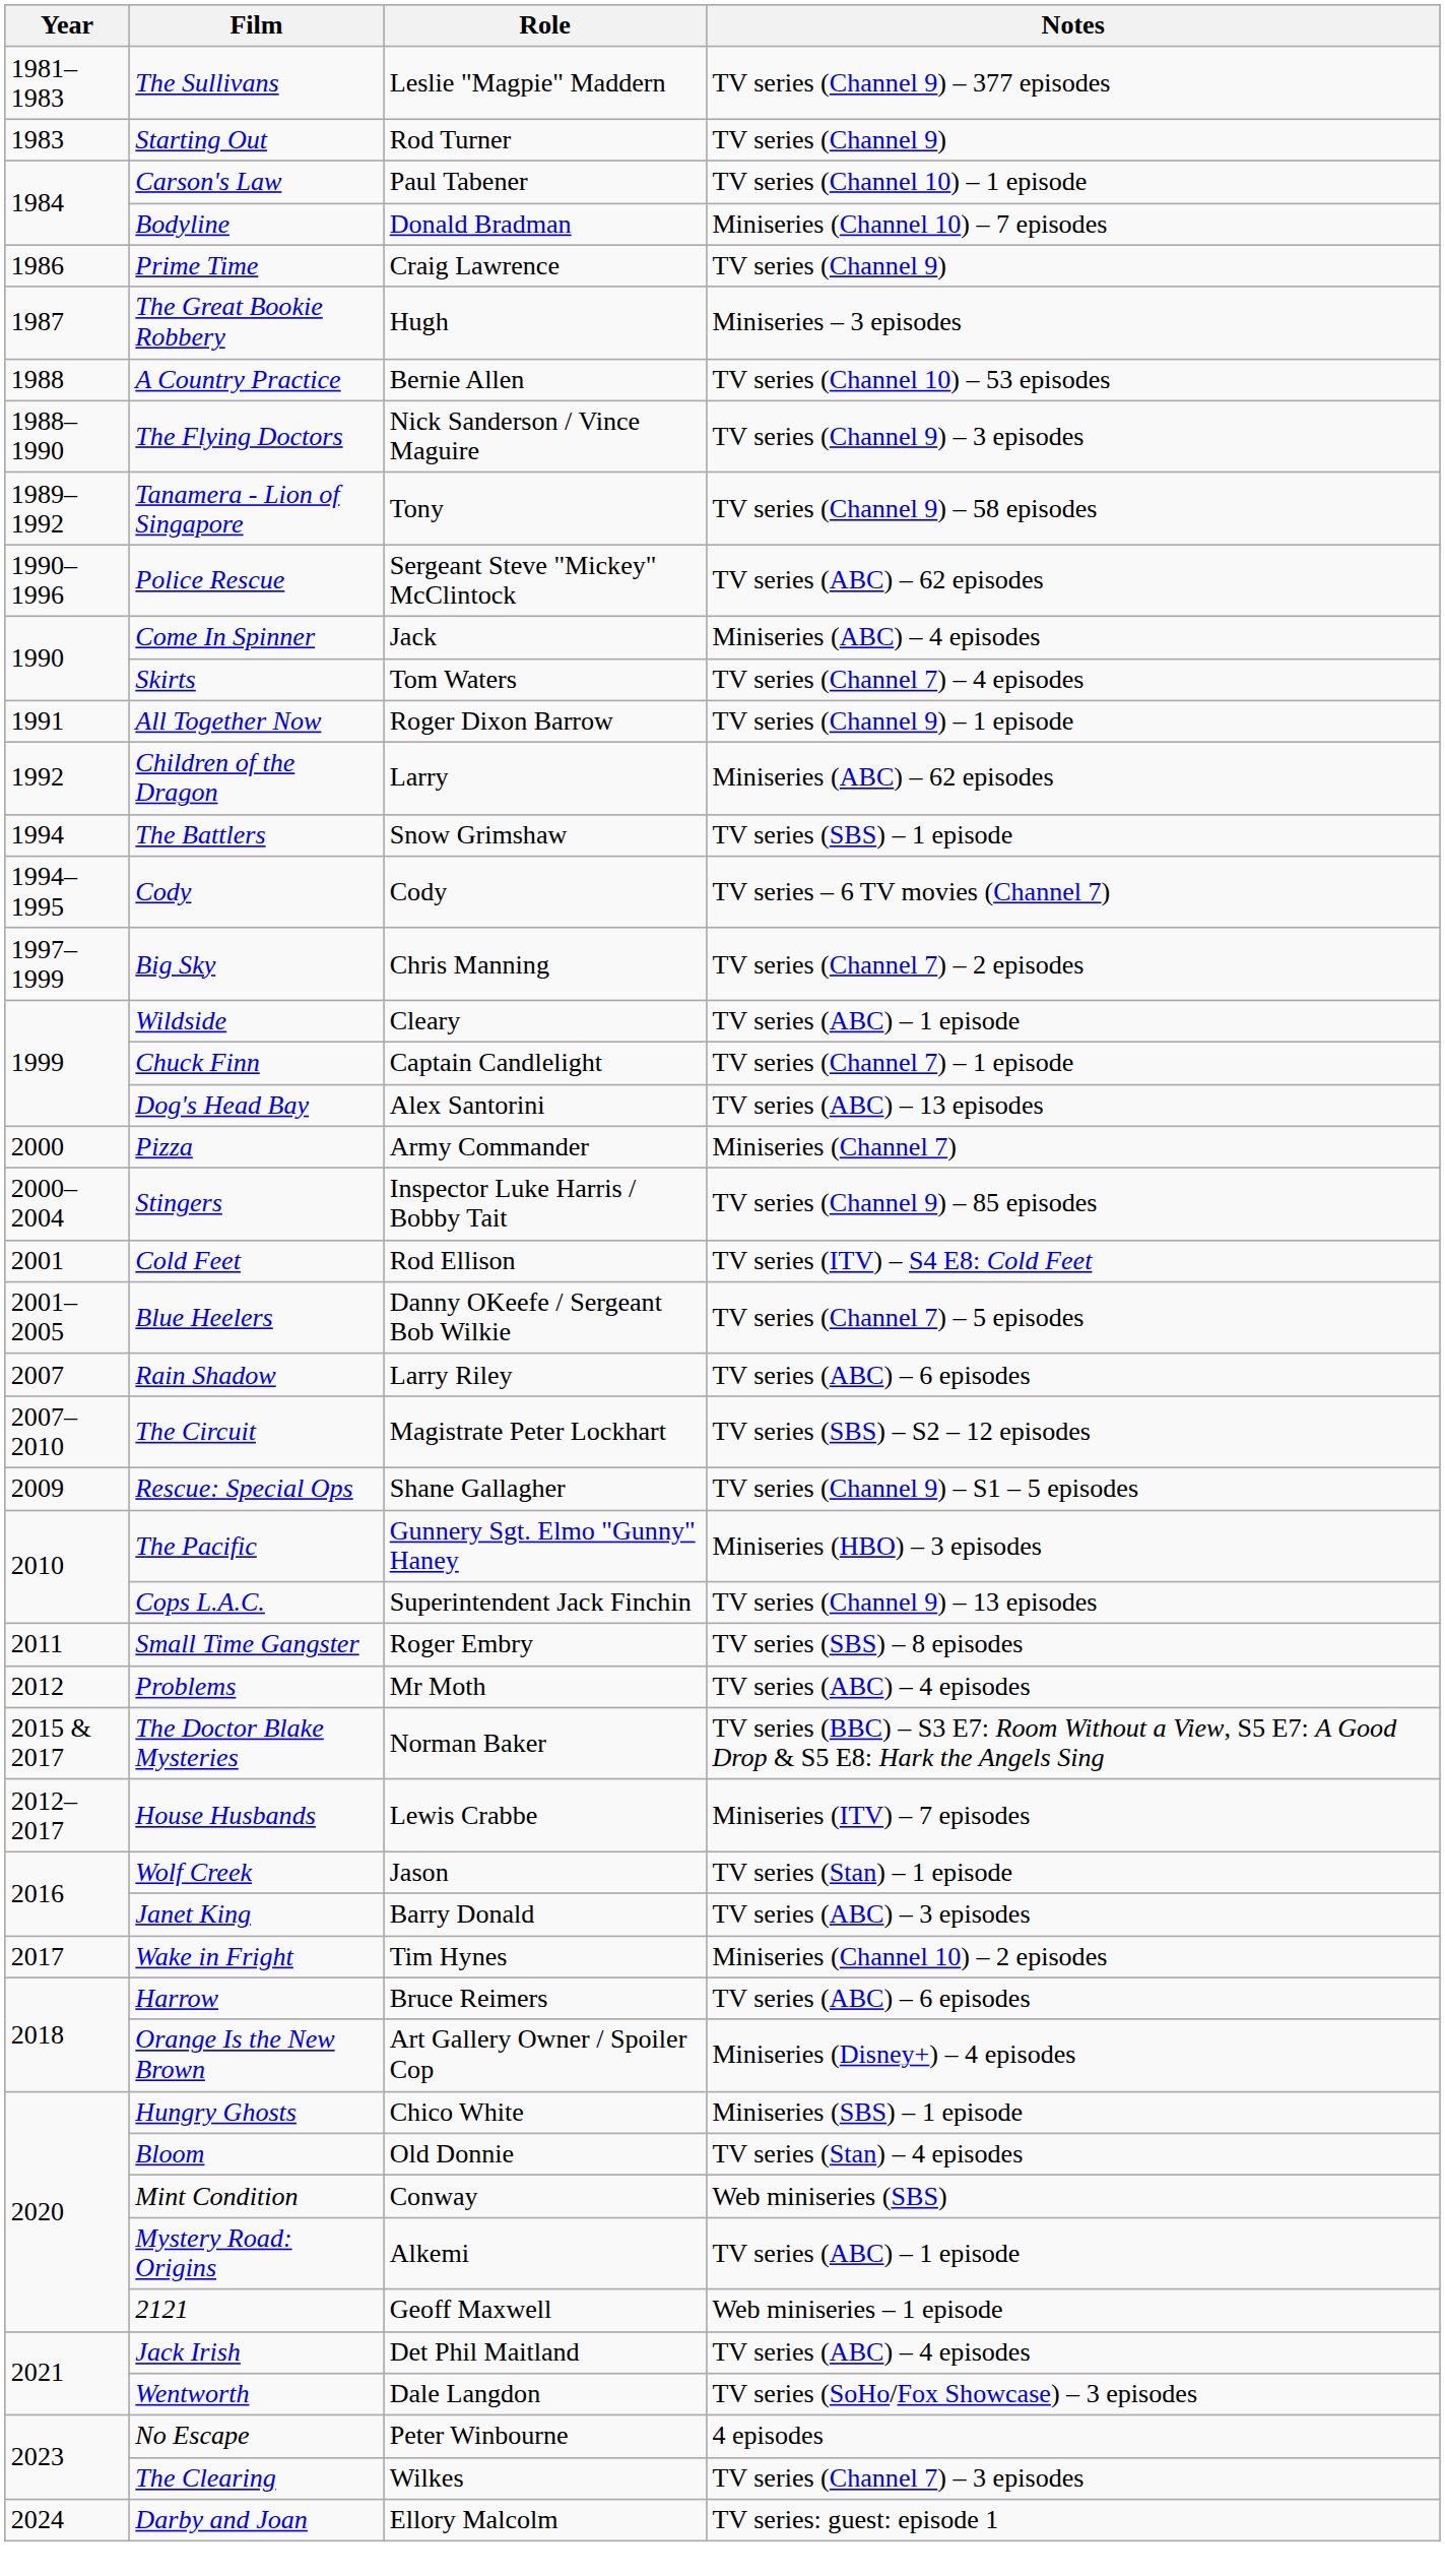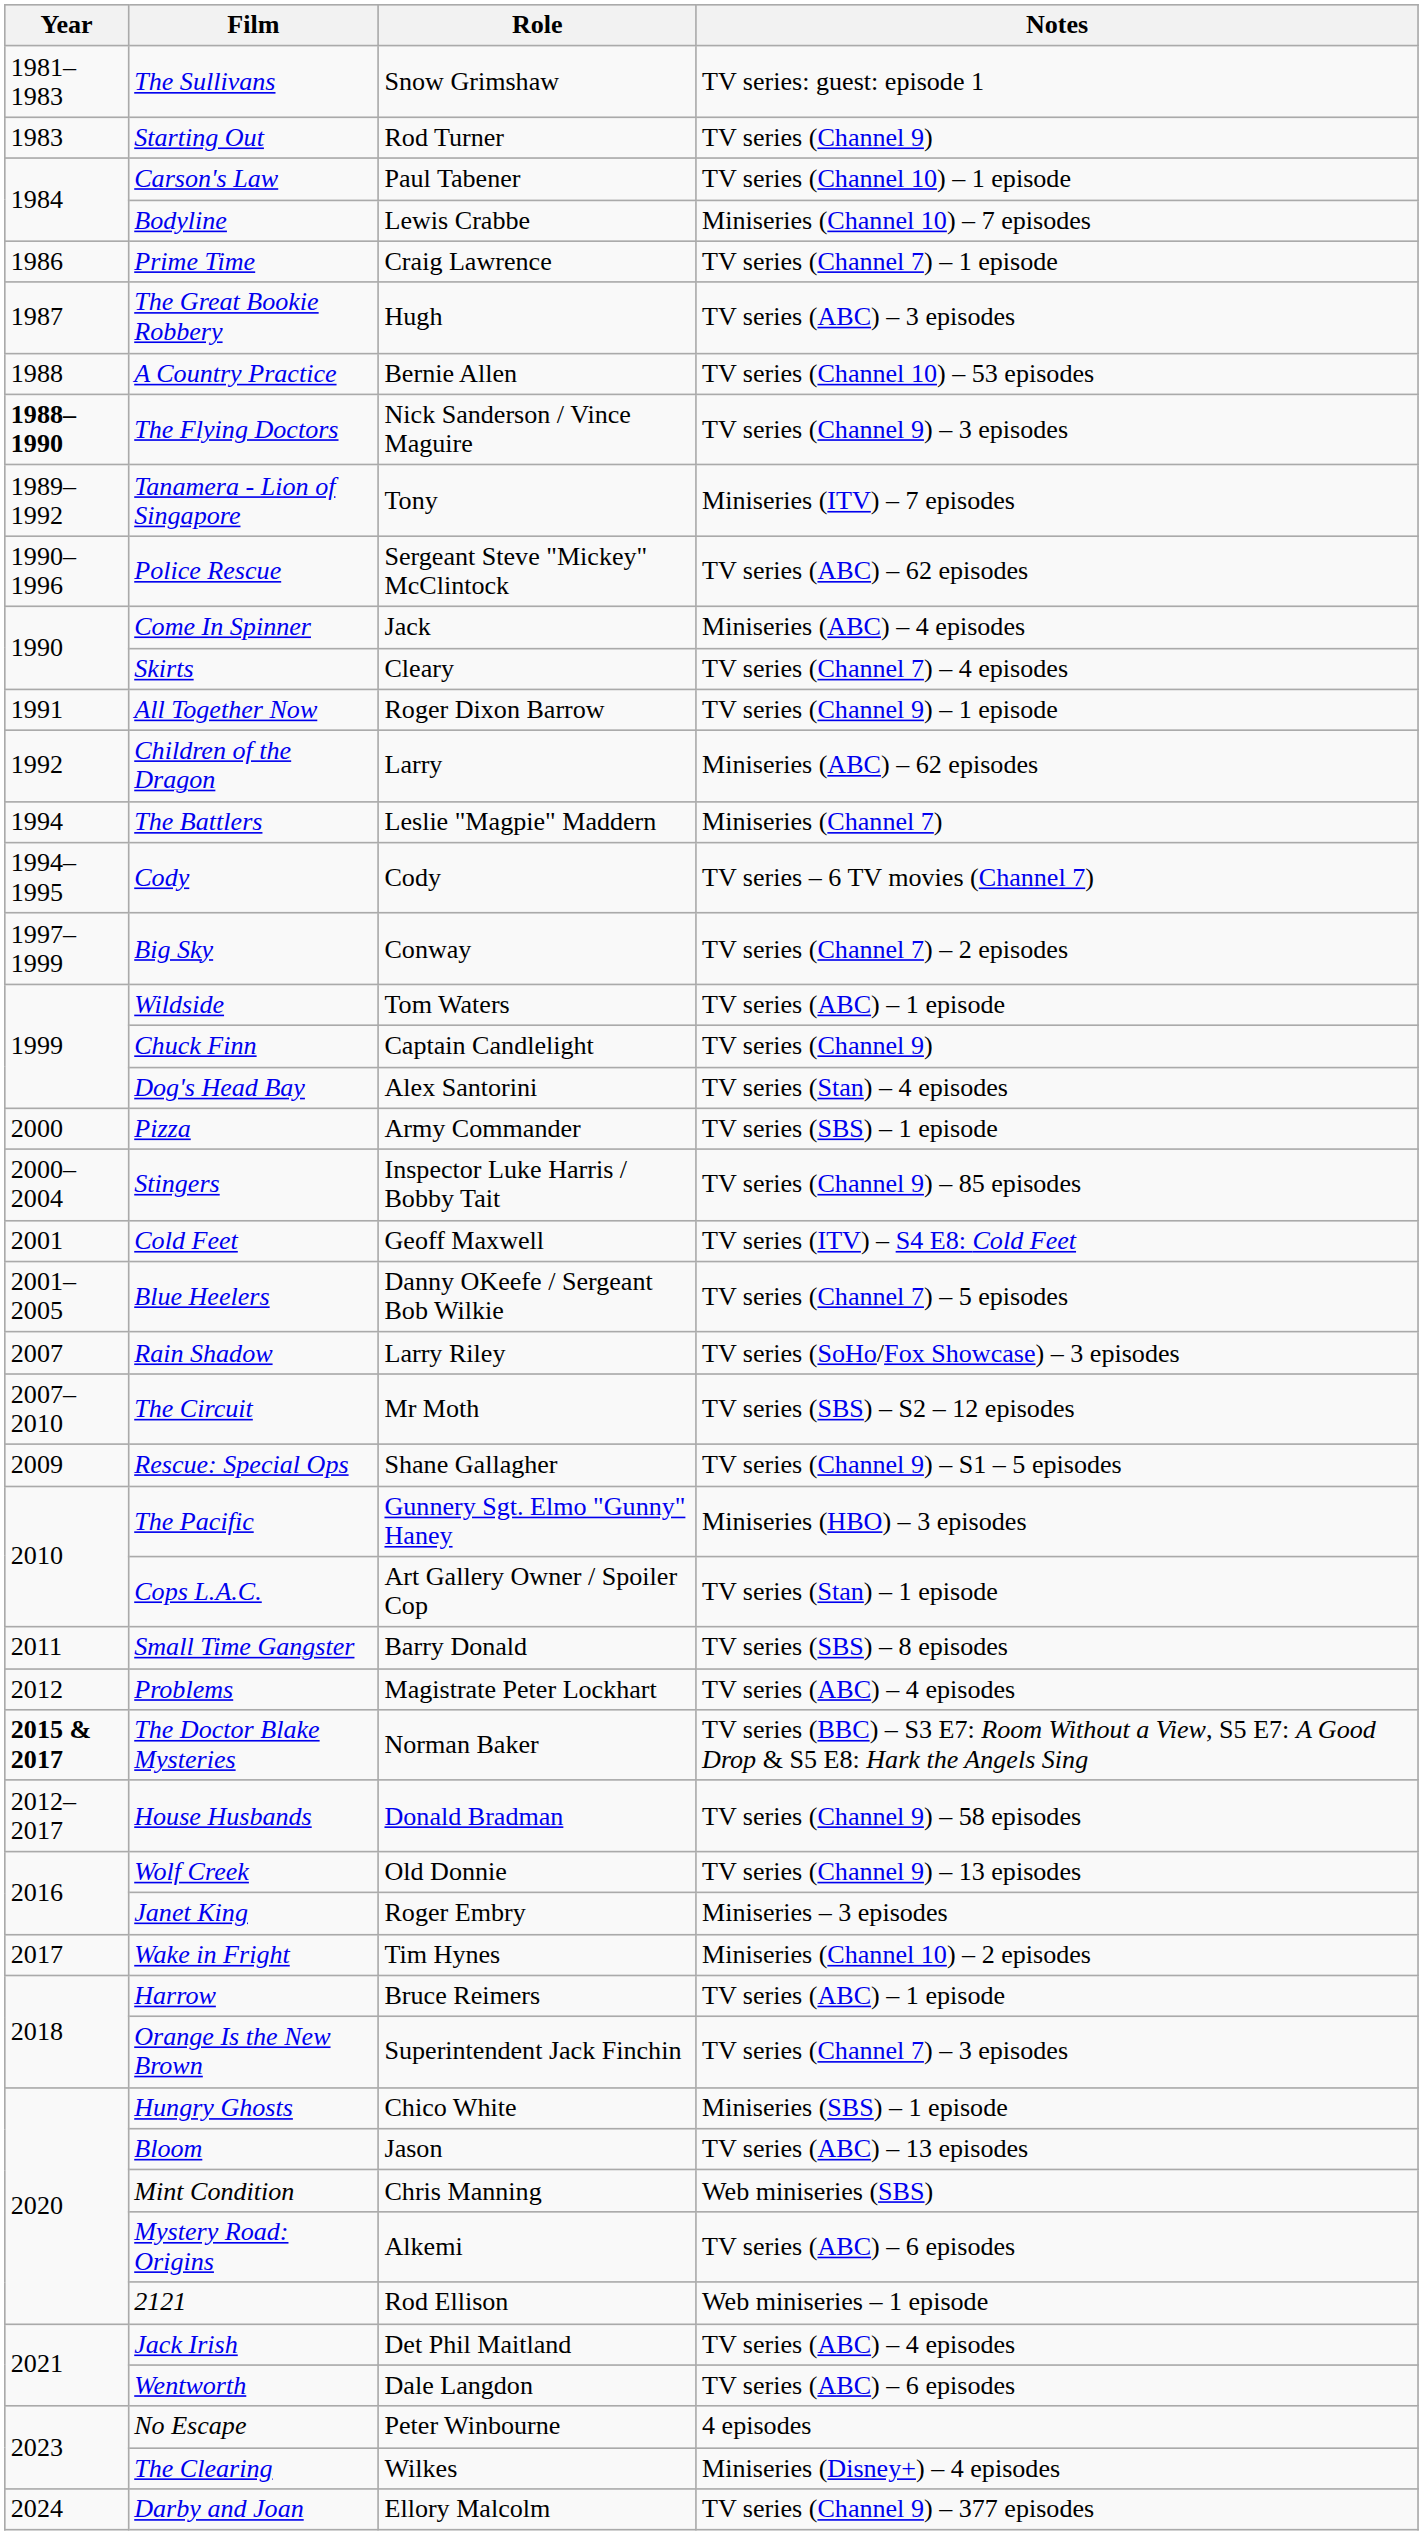The Sullivans | Role: Leslie "Magpie" Maddern -> Snow Grimshaw
The Sullivans | Notes: TV series (Channel 9) – 377 episodes -> TV series: guest: episode 1
Bodyline | Role: Donald Bradman -> Lewis Crabbe
Prime Time | Notes: TV series (Channel 9) -> TV series (Channel 7) – 1 episode
The Great Bookie Robbery | Notes: Miniseries – 3 episodes -> TV series (ABC) – 3 episodes
The Flying Doctors | Year: normal -> bold
Tanamera - Lion of Singapore | Notes: TV series (Channel 9) – 58 episodes -> Miniseries (ITV) – 7 episodes
Skirts | Role: Tom Waters -> Cleary
The Battlers | Role: Snow Grimshaw -> Leslie "Magpie" Maddern
The Battlers | Notes: TV series (SBS) – 1 episode -> Miniseries (Channel 7)
Big Sky | Role: Chris Manning -> Conway
Wildside | Role: Cleary -> Tom Waters
Chuck Finn | Notes: TV series (Channel 7) – 1 episode -> TV series (Channel 9)
Dog's Head Bay | Notes: TV series (ABC) – 13 episodes -> TV series (Stan) – 4 episodes
Pizza | Notes: Miniseries (Channel 7) -> TV series (SBS) – 1 episode
Cold Feet | Role: Rod Ellison -> Geoff Maxwell
Rain Shadow | Notes: TV series (ABC) – 6 episodes -> TV series (SoHo/Fox Showcase) – 3 episodes
The Circuit | Role: Magistrate Peter Lockhart -> Mr Moth
Cops L.A.C. | Role: Superintendent Jack Finchin -> Art Gallery Owner / Spoiler Cop
Cops L.A.C. | Notes: TV series (Channel 9) – 13 episodes -> TV series (Stan) – 1 episode
Small Time Gangster | Role: Roger Embry -> Barry Donald
Problems | Role: Mr Moth -> Magistrate Peter Lockhart
The Doctor Blake Mysteries | Year: normal -> bold
House Husbands | Role: Lewis Crabbe -> Donald Bradman
House Husbands | Notes: Miniseries (ITV) – 7 episodes -> TV series (Channel 9) – 58 episodes
Wolf Creek | Role: Jason -> Old Donnie
Wolf Creek | Notes: TV series (Stan) – 1 episode -> TV series (Channel 9) – 13 episodes
Janet King | Role: Barry Donald -> Roger Embry
Janet King | Notes: TV series (ABC) – 3 episodes -> Miniseries – 3 episodes
Harrow | Notes: TV series (ABC) – 6 episodes -> TV series (ABC) – 1 episode
Orange Is the New Brown | Role: Art Gallery Owner / Spoiler Cop -> Superintendent Jack Finchin
Orange Is the New Brown | Notes: Miniseries (Disney+) – 4 episodes -> TV series (Channel 7) – 3 episodes
Bloom | Role: Old Donnie -> Jason
Bloom | Notes: TV series (Stan) – 4 episodes -> TV series (ABC) – 13 episodes
Mint Condition | Role: Conway -> Chris Manning
Mystery Road: Origins | Notes: TV series (ABC) – 1 episode -> TV series (ABC) – 6 episodes
2121 | Role: Geoff Maxwell -> Rod Ellison
Wentworth | Notes: TV series (SoHo/Fox Showcase) – 3 episodes -> TV series (ABC) – 6 episodes
The Clearing | Notes: TV series (Channel 7) – 3 episodes -> Miniseries (Disney+) – 4 episodes
Darby and Joan | Notes: TV series: guest: episode 1 -> TV series (Channel 9) – 377 episodes
